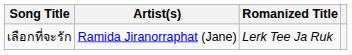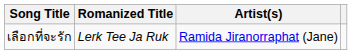columns swapped: Romanized Title <-> Artist(s)
